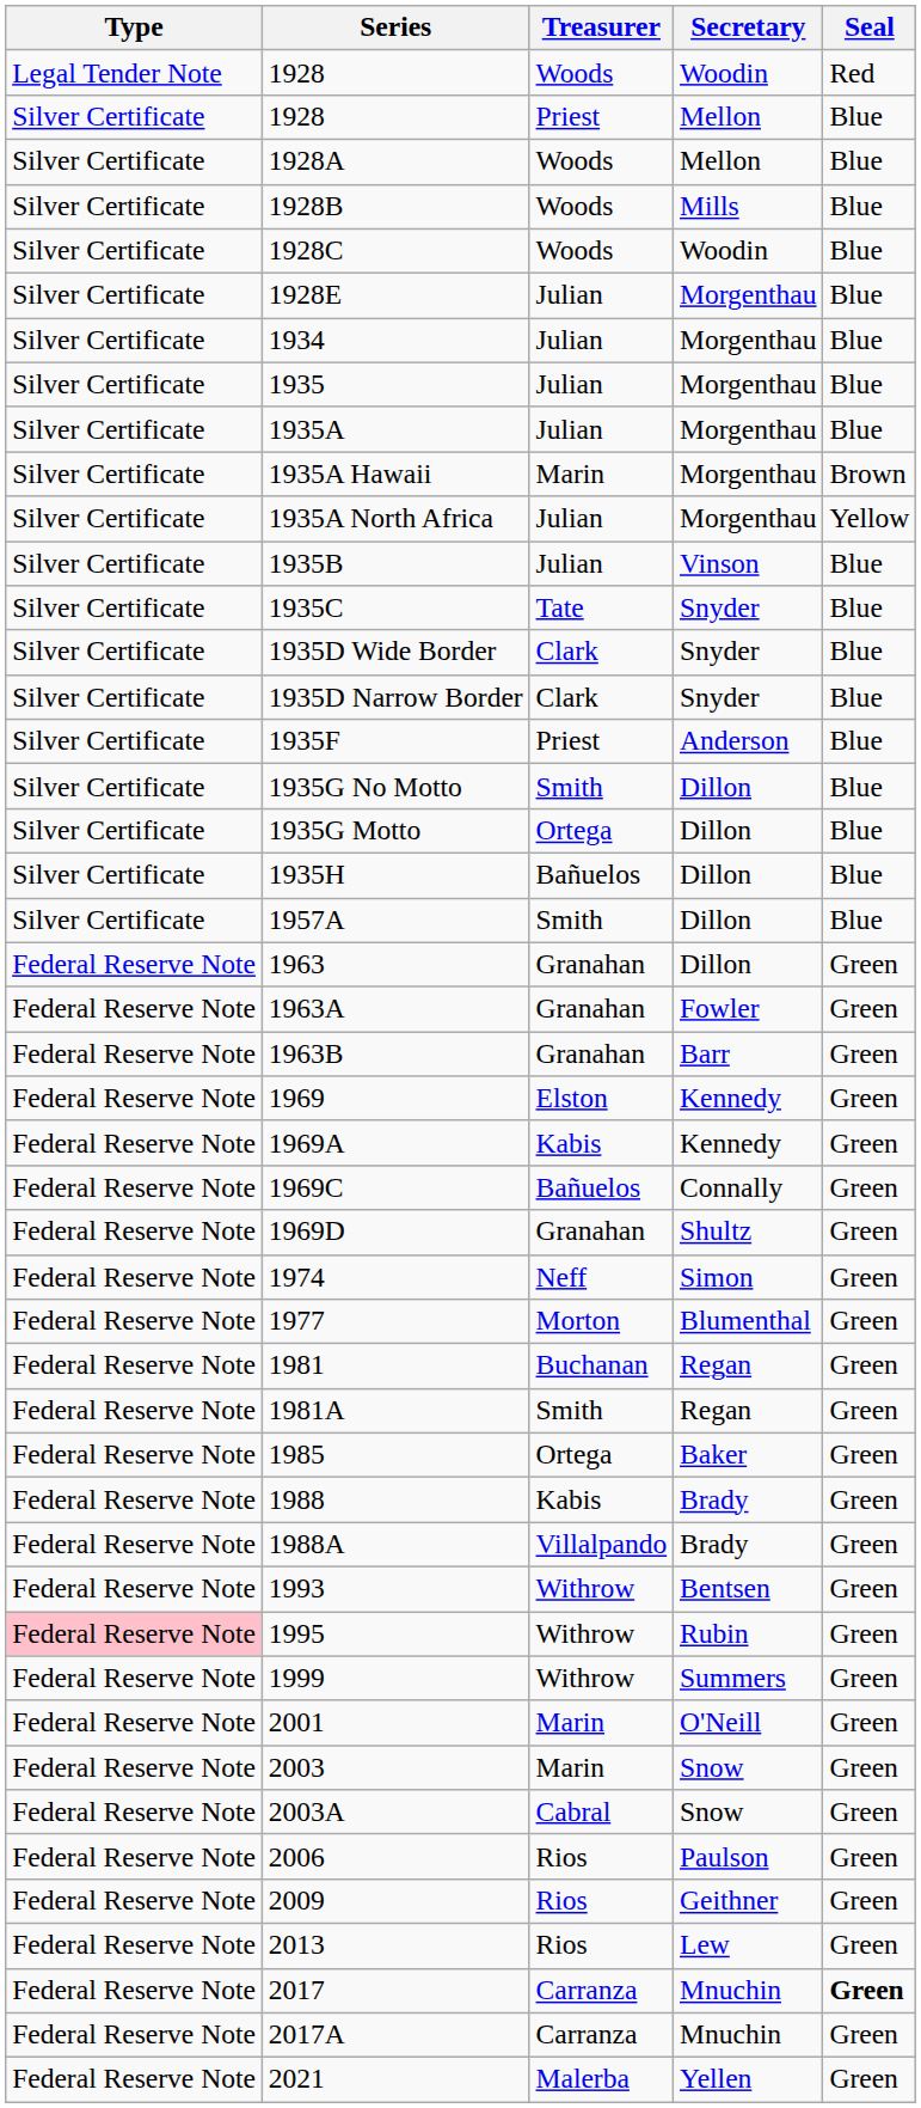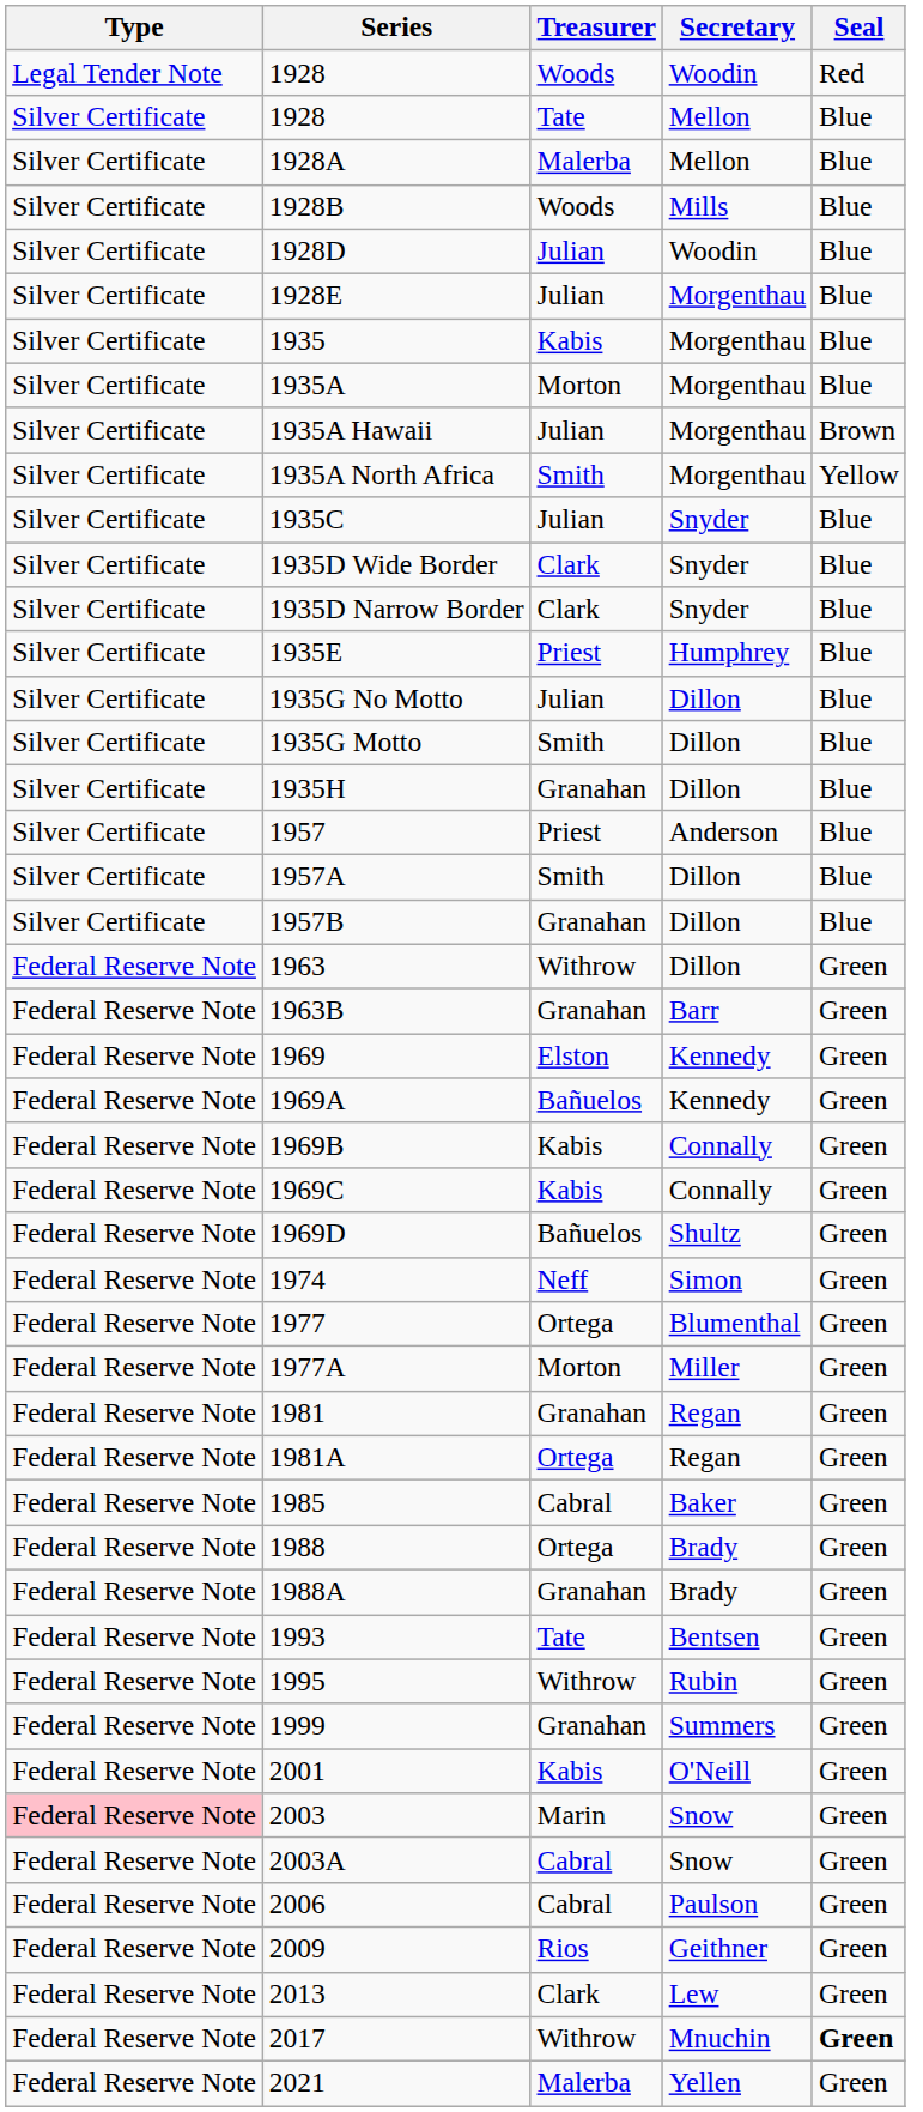1928 / Mellon | Treasurer: Priest -> Tate
1928A | Treasurer: Woods -> Malerba
- row: Silver Certificate | 1928C | Woods | Woodin | Blue
+ row: Silver Certificate | 1928D | Julian | Woodin | Blue
- row: Silver Certificate | 1934 | Julian | Morgenthau | Blue
1935 | Treasurer: Julian -> Kabis
1935A | Treasurer: Julian -> Morton
1935A Hawaii | Treasurer: Marin -> Julian
1935A North Africa | Treasurer: Julian -> Smith
- row: Silver Certificate | 1935B | Julian | Vinson | Blue
1935C | Treasurer: Tate -> Julian
+ row: Silver Certificate | 1935E | Priest | Humphrey | Blue
- row: Silver Certificate | 1935F | Priest | Anderson | Blue
1935G No Motto | Treasurer: Smith -> Julian
1935G Motto | Treasurer: Ortega -> Smith
1935H | Treasurer: Bañuelos -> Granahan
+ row: Silver Certificate | 1957 | Priest | Anderson | Blue
+ row: Silver Certificate | 1957B | Granahan | Dillon | Blue
1963 | Treasurer: Granahan -> Withrow
- row: Federal Reserve Note | 1963A | Granahan | Fowler | Green
1969A | Treasurer: Kabis -> Bañuelos
+ row: Federal Reserve Note | 1969B | Kabis | Connally | Green
1969C | Treasurer: Bañuelos -> Kabis
1969D | Treasurer: Granahan -> Bañuelos
1977 | Treasurer: Morton -> Ortega
+ row: Federal Reserve Note | 1977A | Morton | Miller | Green
1981 | Treasurer: Buchanan -> Granahan
1981A | Treasurer: Smith -> Ortega
1985 | Treasurer: Ortega -> Cabral
1988 | Treasurer: Kabis -> Ortega
1988A | Treasurer: Villalpando -> Granahan
1993 | Treasurer: Withrow -> Tate
1995 | Type: pink background -> no background
1999 | Treasurer: Withrow -> Granahan
2001 | Treasurer: Marin -> Kabis
2003 | Type: no background -> pink background
2006 | Treasurer: Rios -> Cabral
2013 | Treasurer: Rios -> Clark
2017 | Treasurer: Carranza -> Withrow
- row: Federal Reserve Note | 2017A | Carranza | Mnuchin | Green
